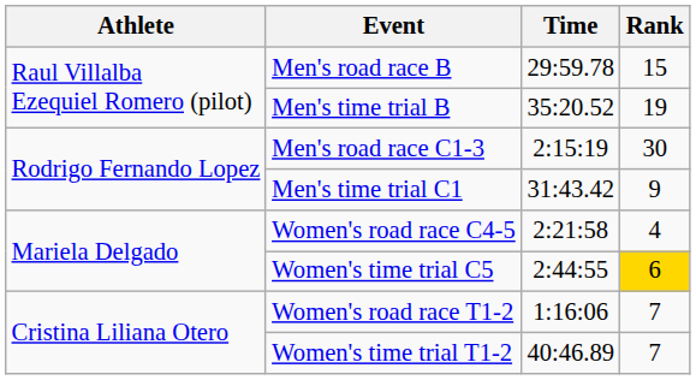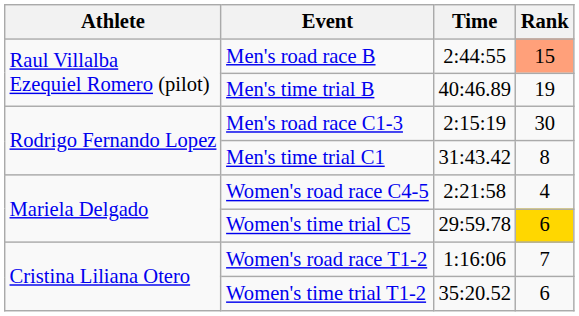Men's road race B | Time: 29:59.78 -> 2:44:55
Men's road race B | Rank: no background -> lightsalmon background
Men's time trial B | Time: 35:20.52 -> 40:46.89
Men's time trial C1 | Rank: 9 -> 8
Women's time trial C5 | Time: 2:44:55 -> 29:59.78
Women's time trial T1-2 | Time: 40:46.89 -> 35:20.52
Women's time trial T1-2 | Rank: 7 -> 6
